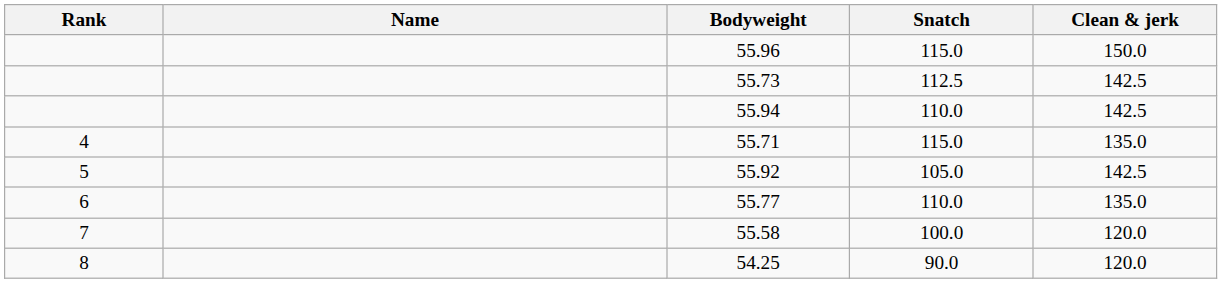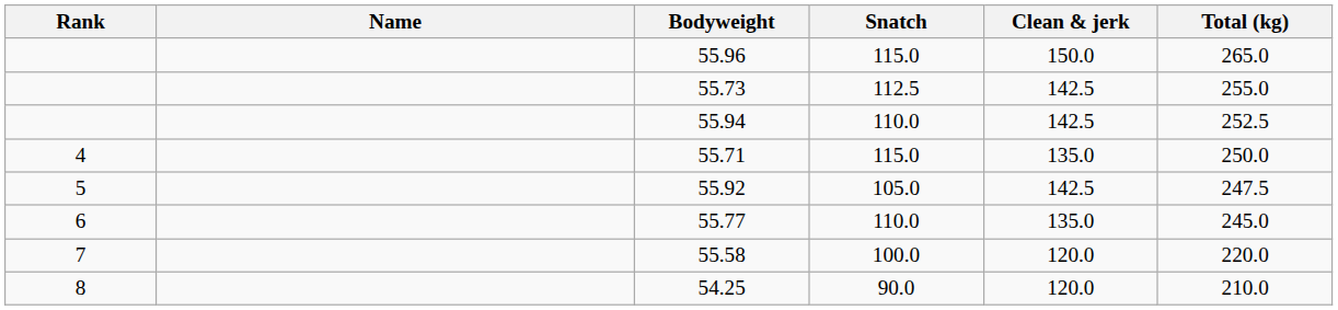+ column: Total (kg) | 265.0 | 255.0 | 252.5 | 250.0 | 247.5 | 245.0 | 220.0 | 210.0
